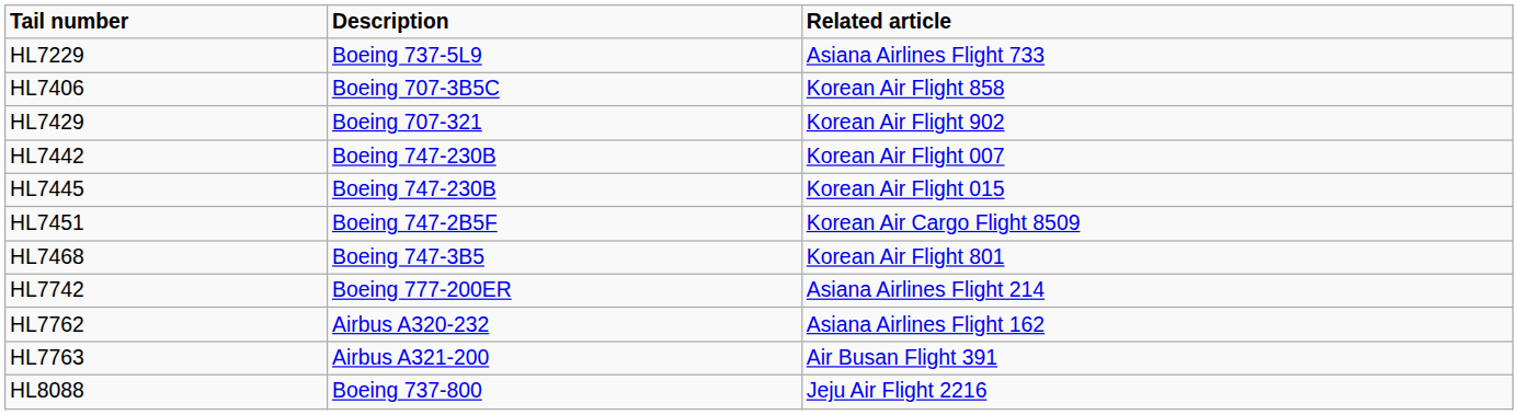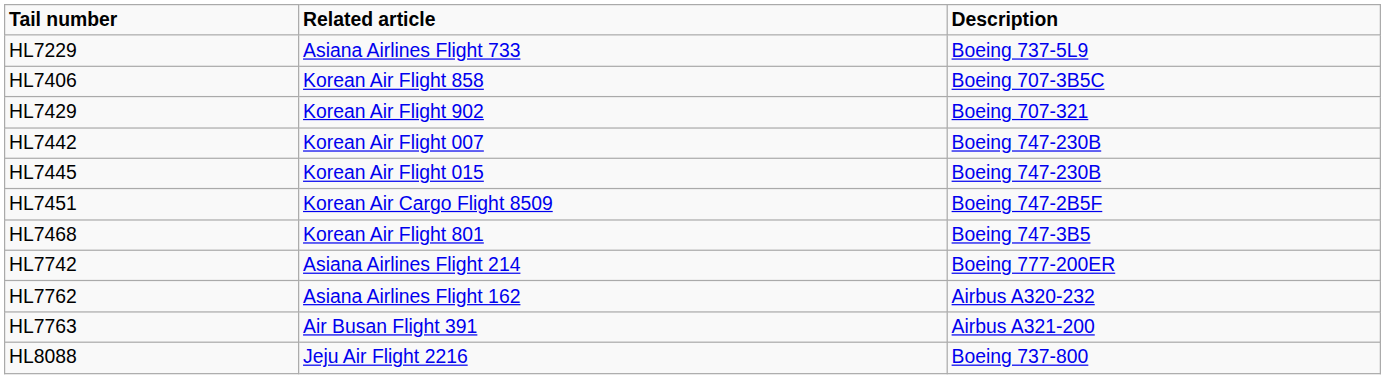columns swapped: Description <-> Related article
